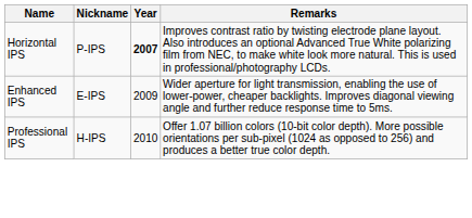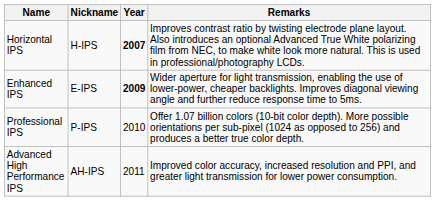Horizontal IPS | Nickname: P-IPS -> H-IPS
Enhanced IPS | Year: normal -> bold
Professional IPS | Nickname: H-IPS -> P-IPS
+ row: Advanced High Performance IPS | AH-IPS | 2011 | Improved color accuracy, increased resolution and PPI, and greater light transmission for lower power consumption.
